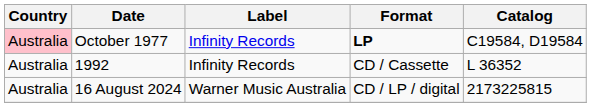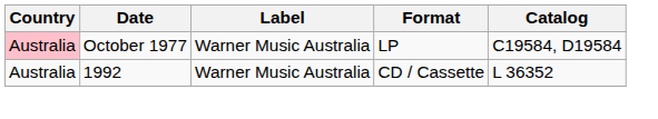October 1977 | Label: Infinity Records -> Warner Music Australia
October 1977 | Format: bold -> normal
1992 | Label: Infinity Records -> Warner Music Australia
- row: Australia | 16 August 2024 | Warner Music Australia | CD / LP / digital | 2173225815
